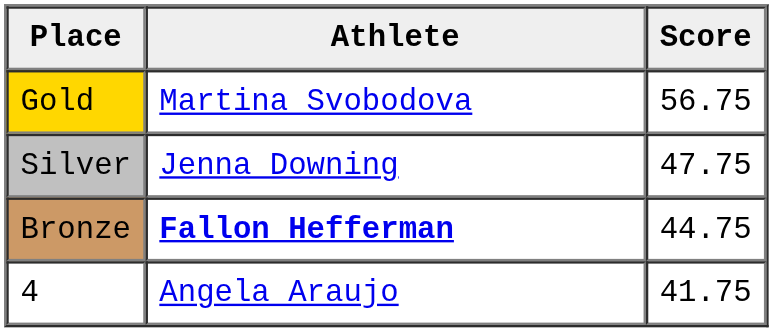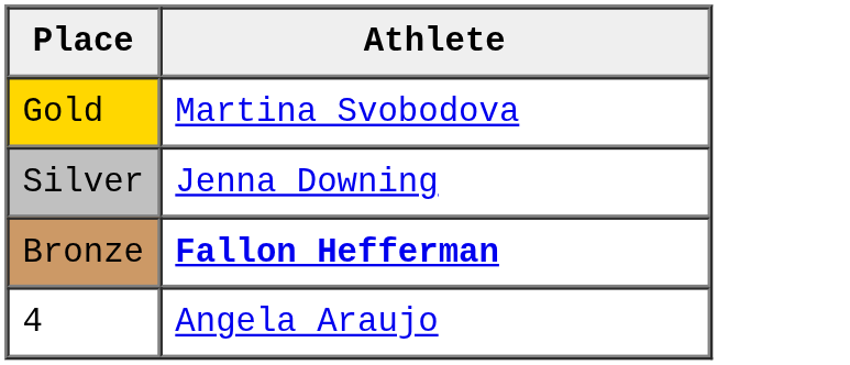- column: Score | 56.75 | 47.75 | 44.75 | 41.75
